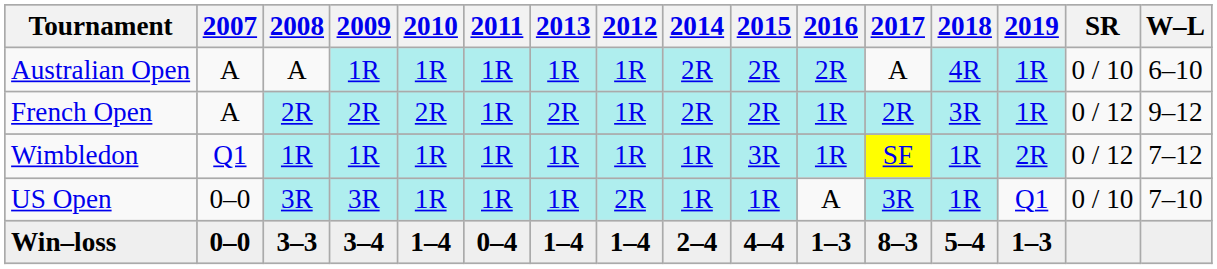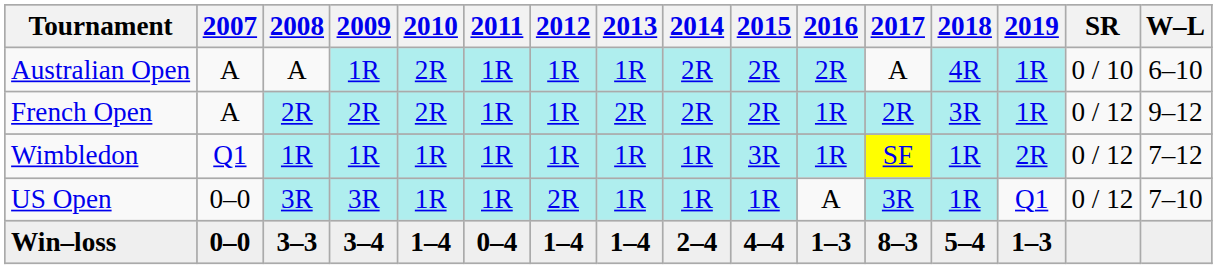columns swapped: 2012 <-> 2013
Australian Open | 2010: 1R -> 2R
US Open | SR: 0 / 10 -> 0 / 12
